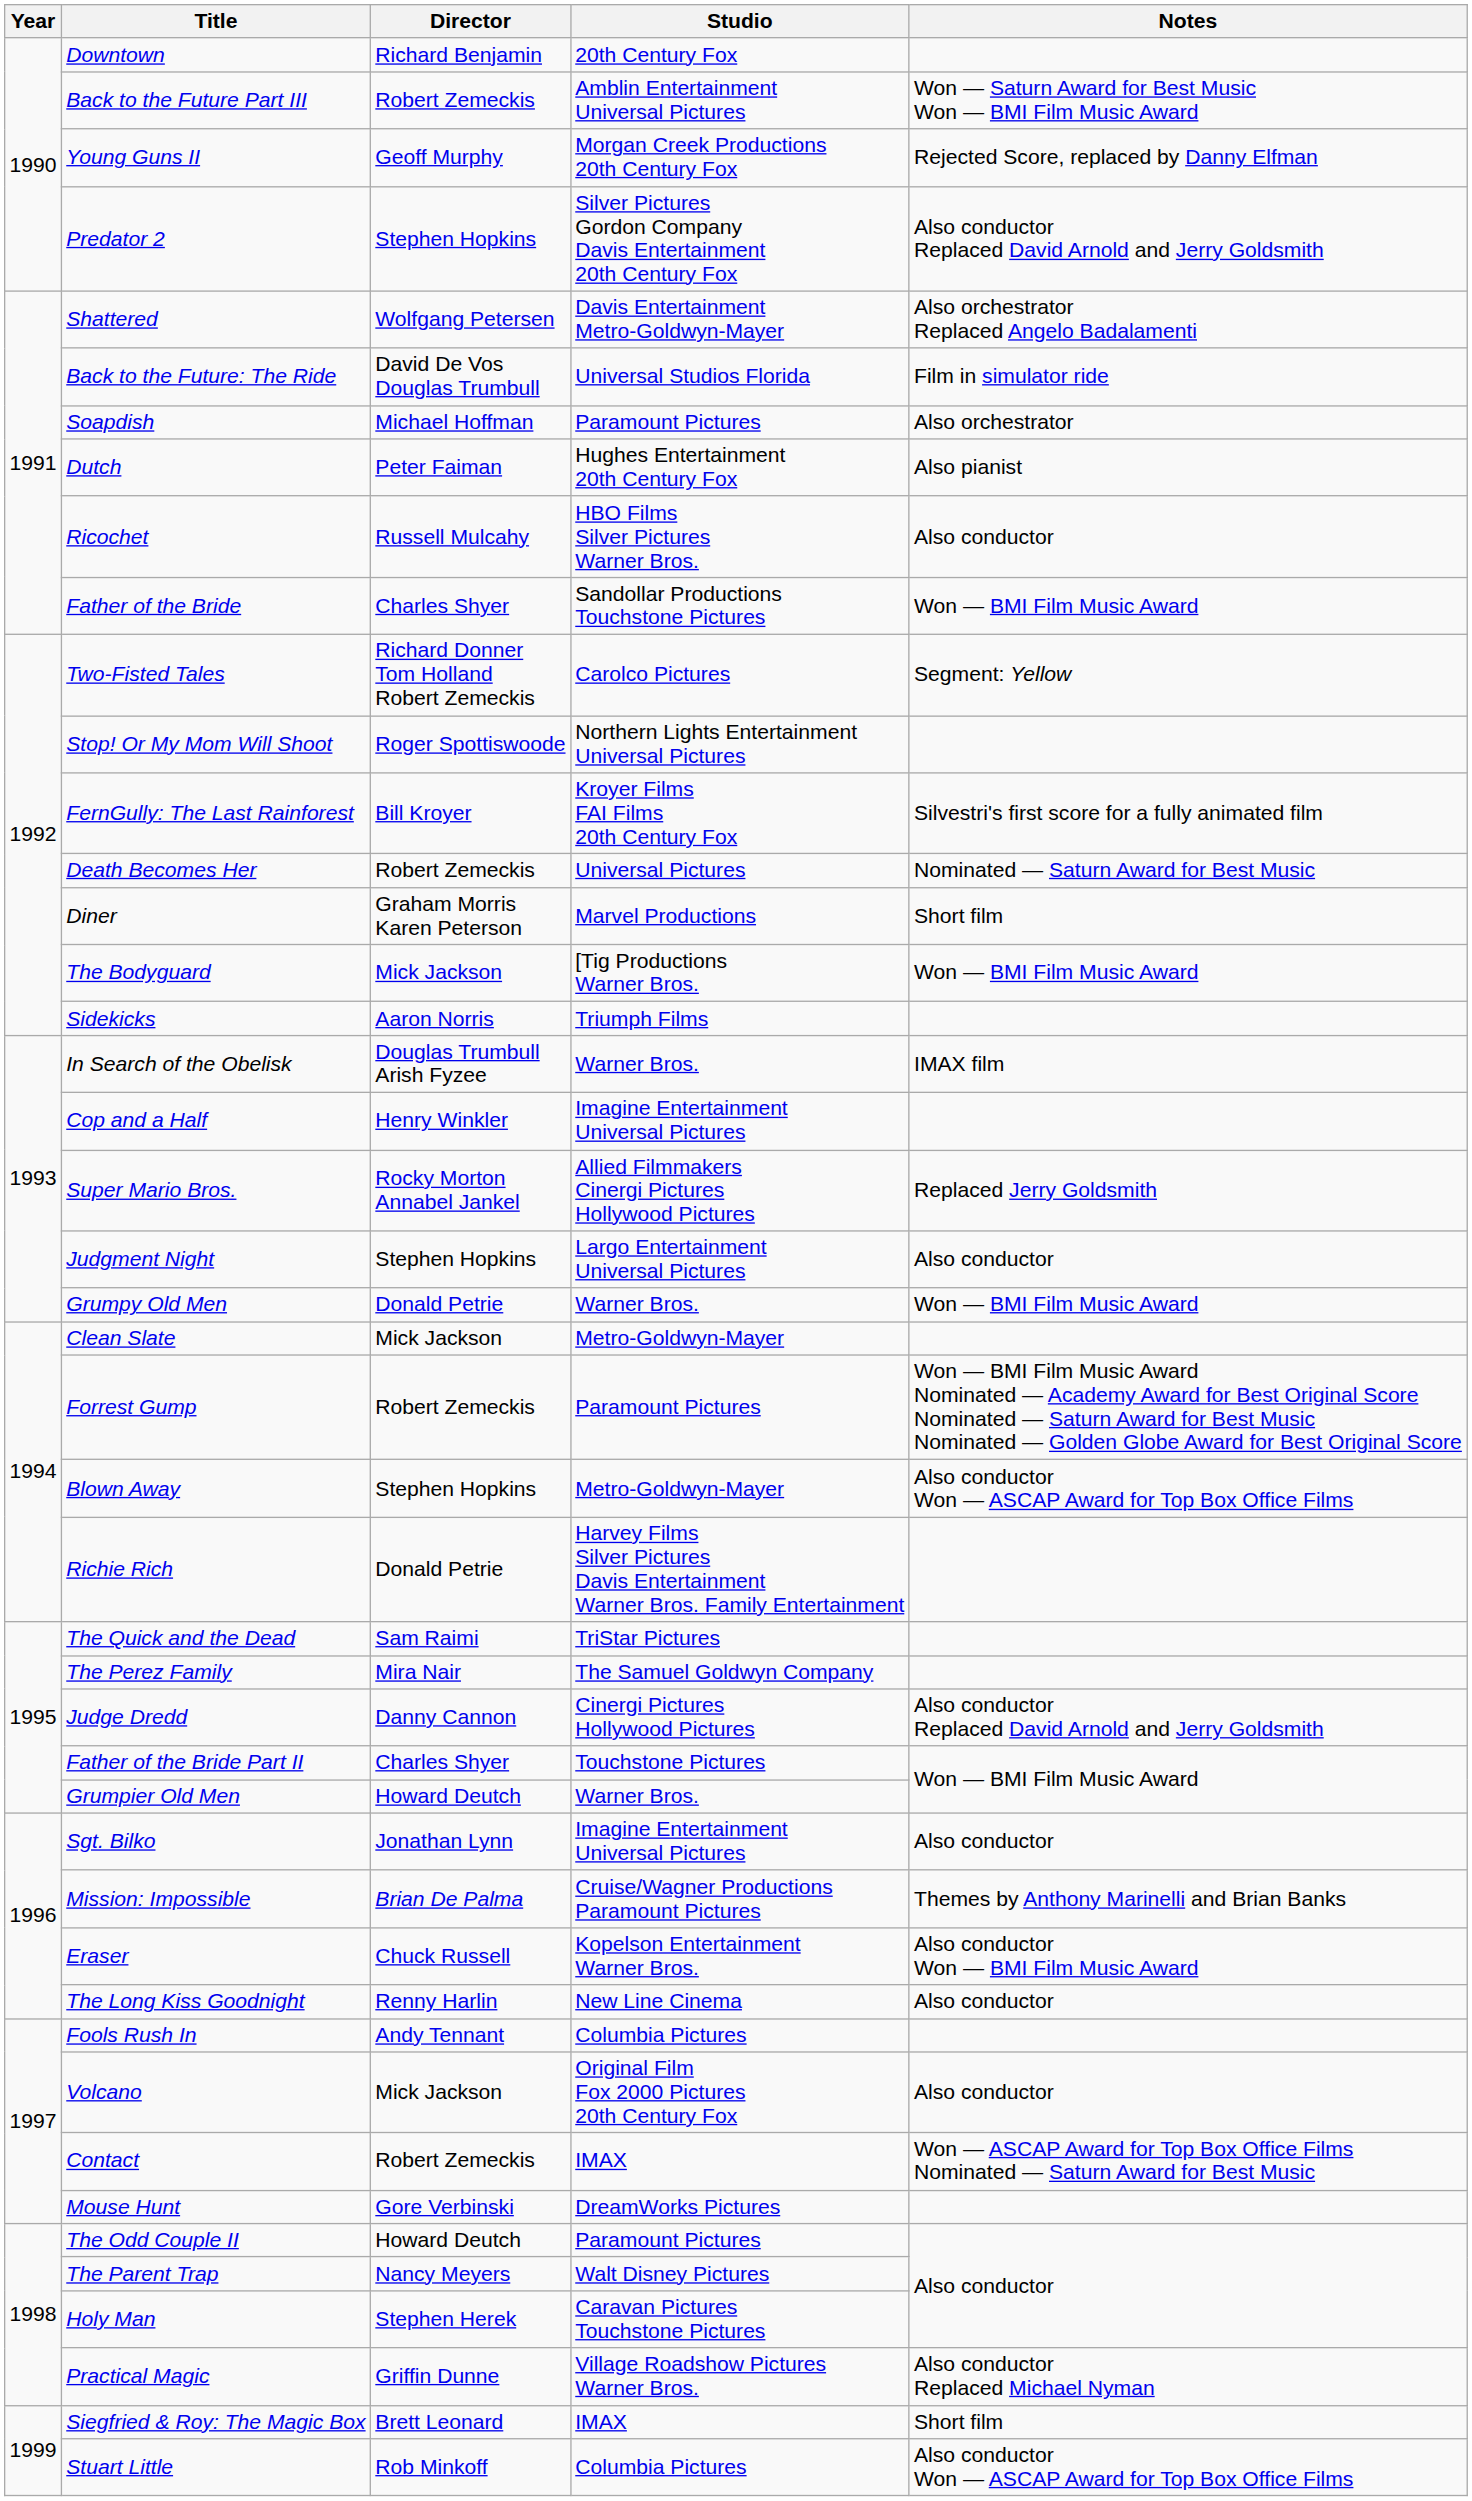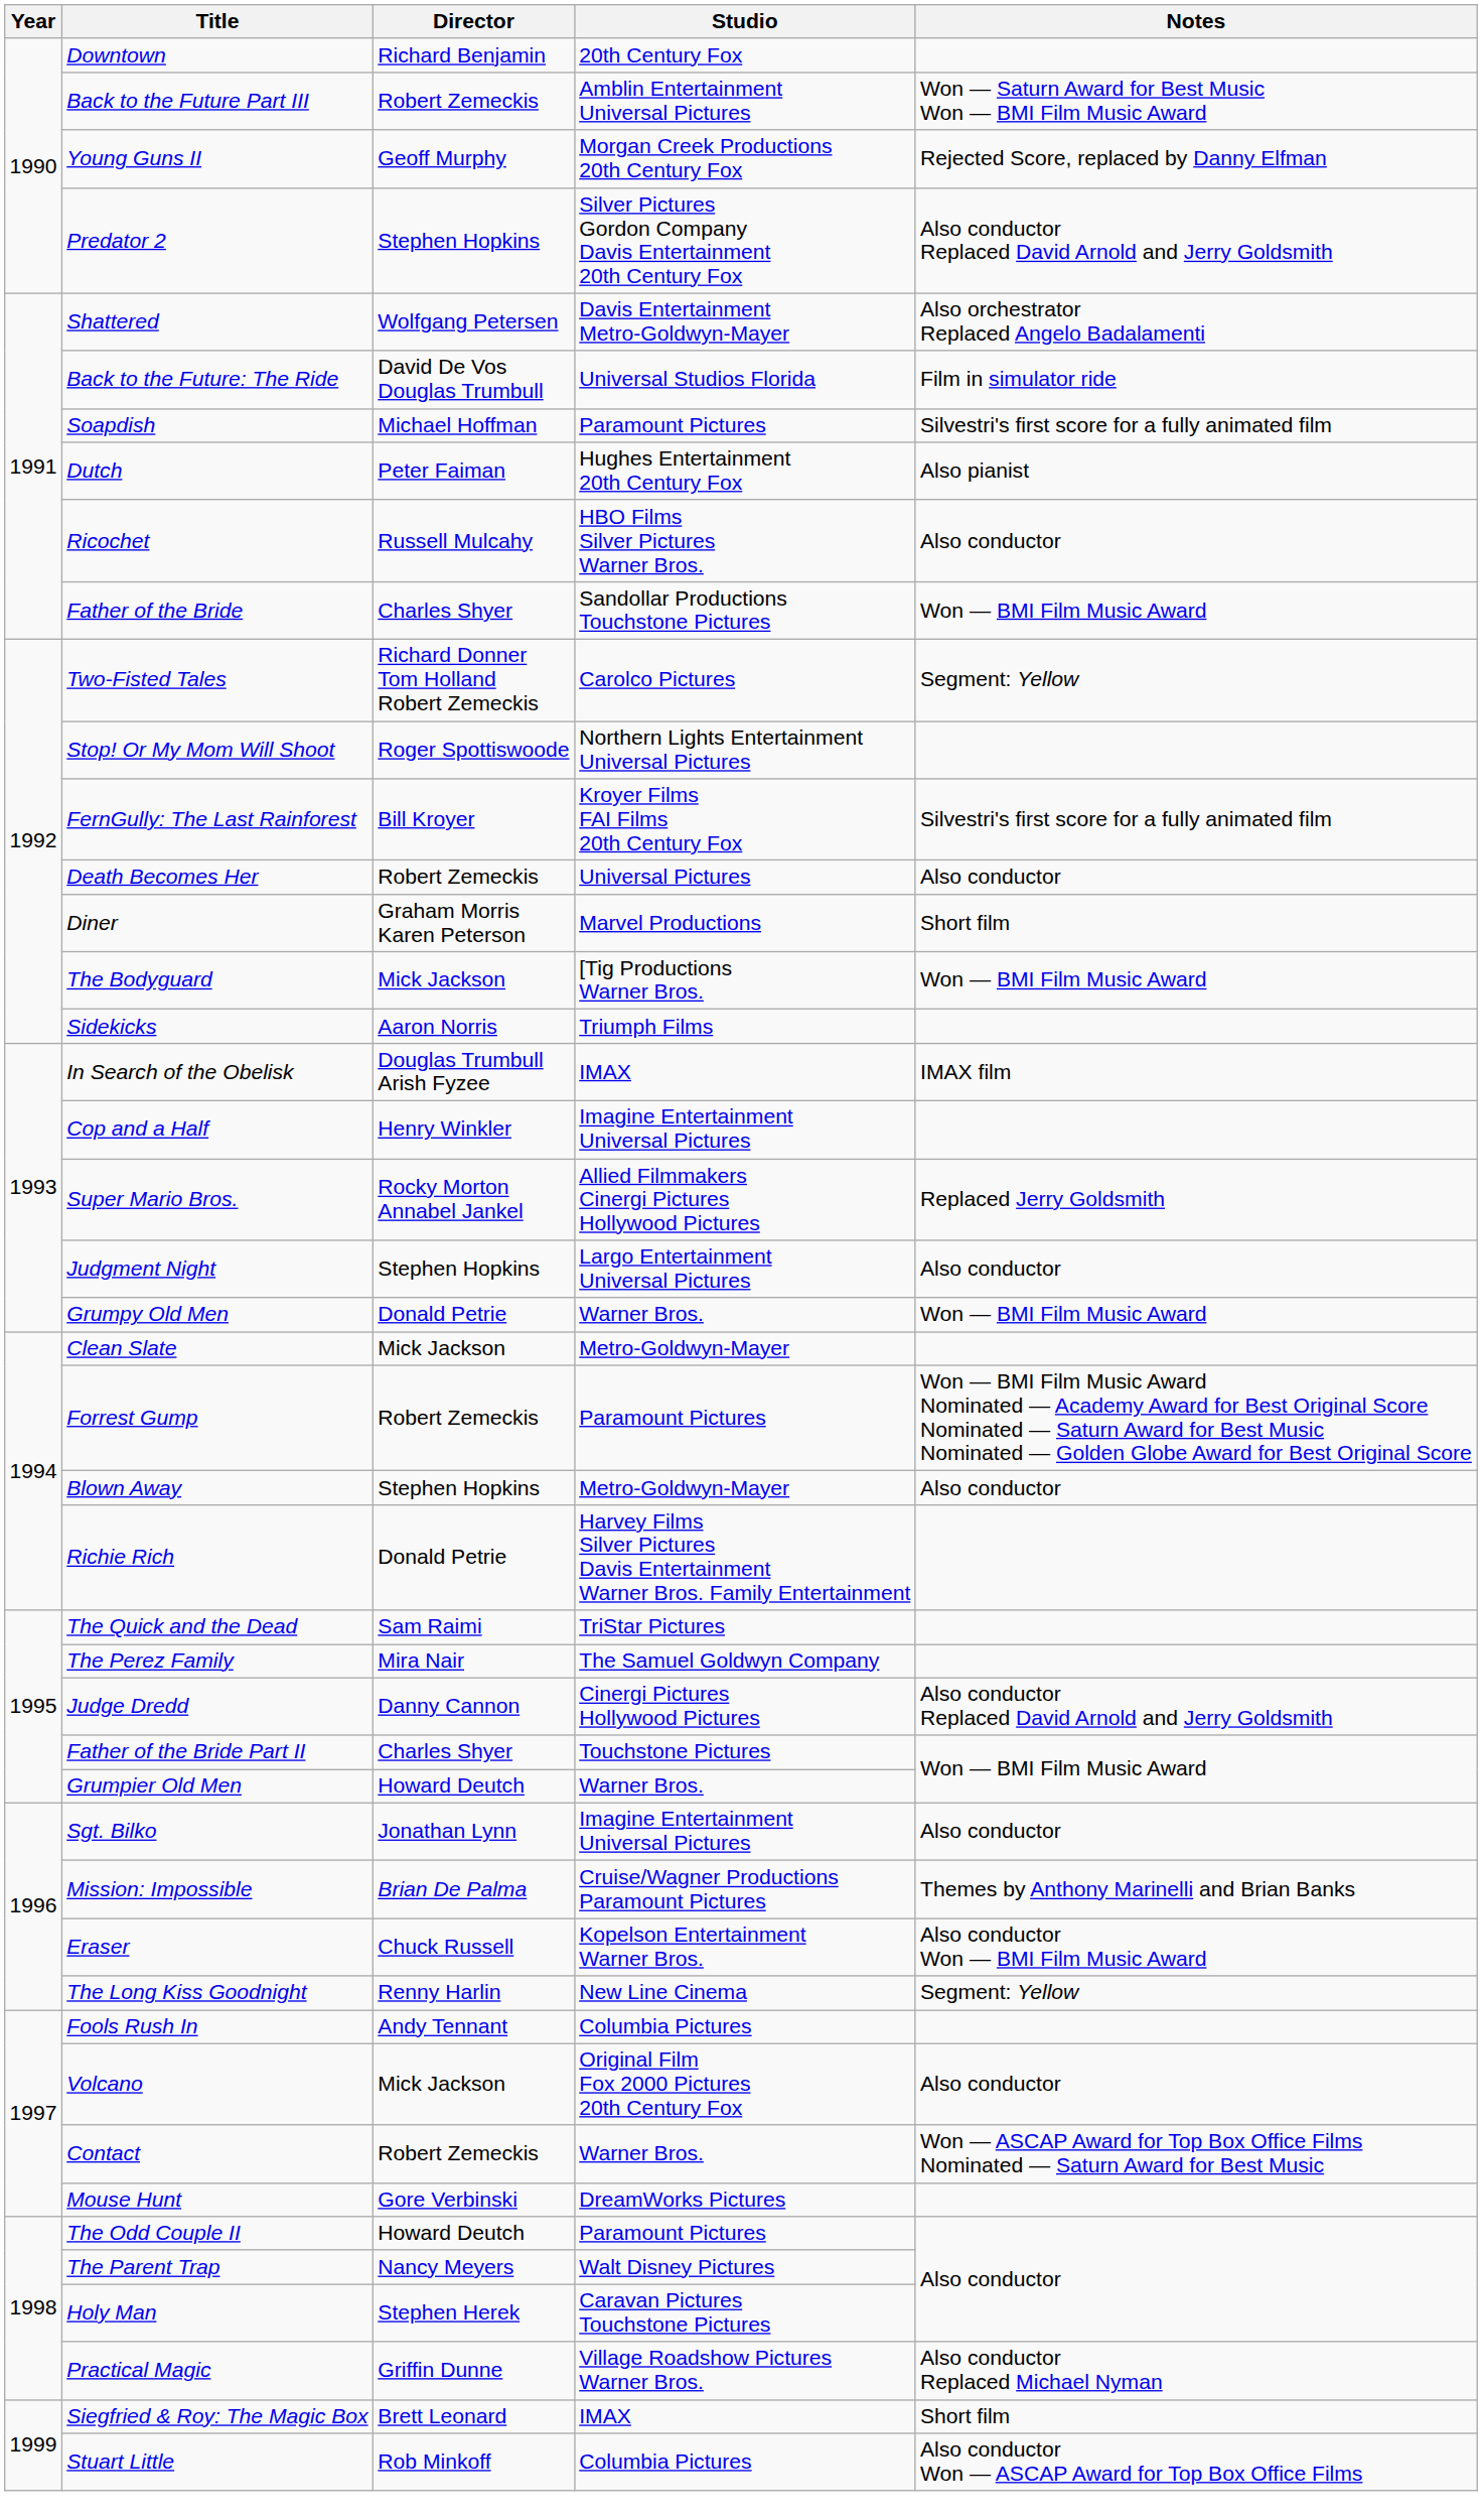Soapdish | Notes: Also orchestrator -> Silvestri's first score for a fully animated film
Death Becomes Her | Notes: Nominated — Saturn Award for Best Music -> Also conductor
In Search of the Obelisk | Studio: Warner Bros. -> IMAX
Blown Away | Notes: Also conductor Won — ASCAP Award for Top Box Office Films -> Also conductor
The Long Kiss Goodnight | Notes: Also conductor -> Segment: Yellow
Contact | Studio: IMAX -> Warner Bros.
